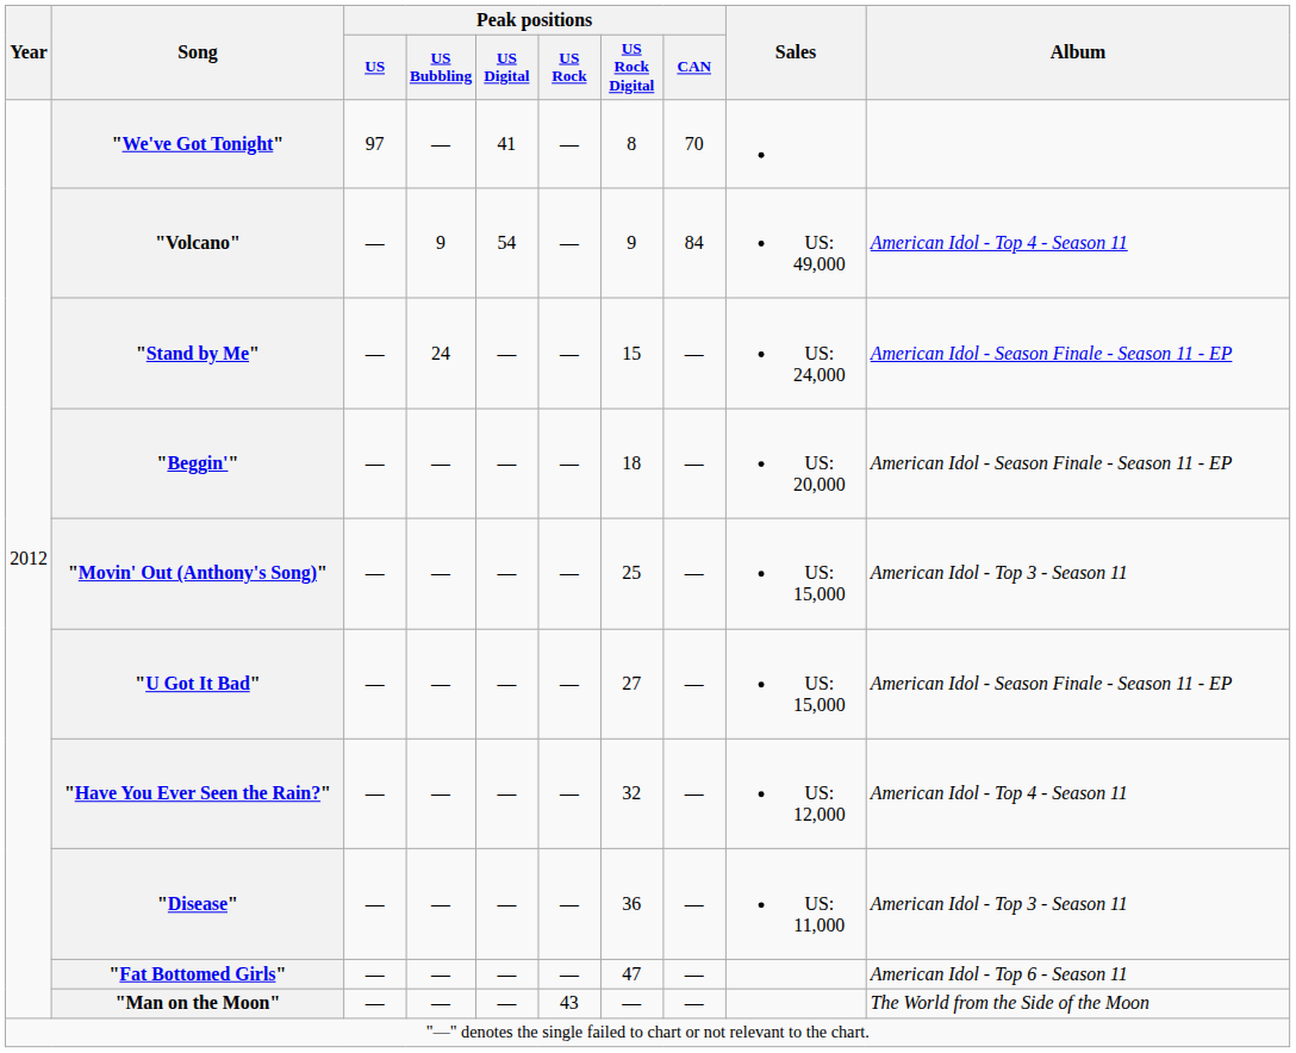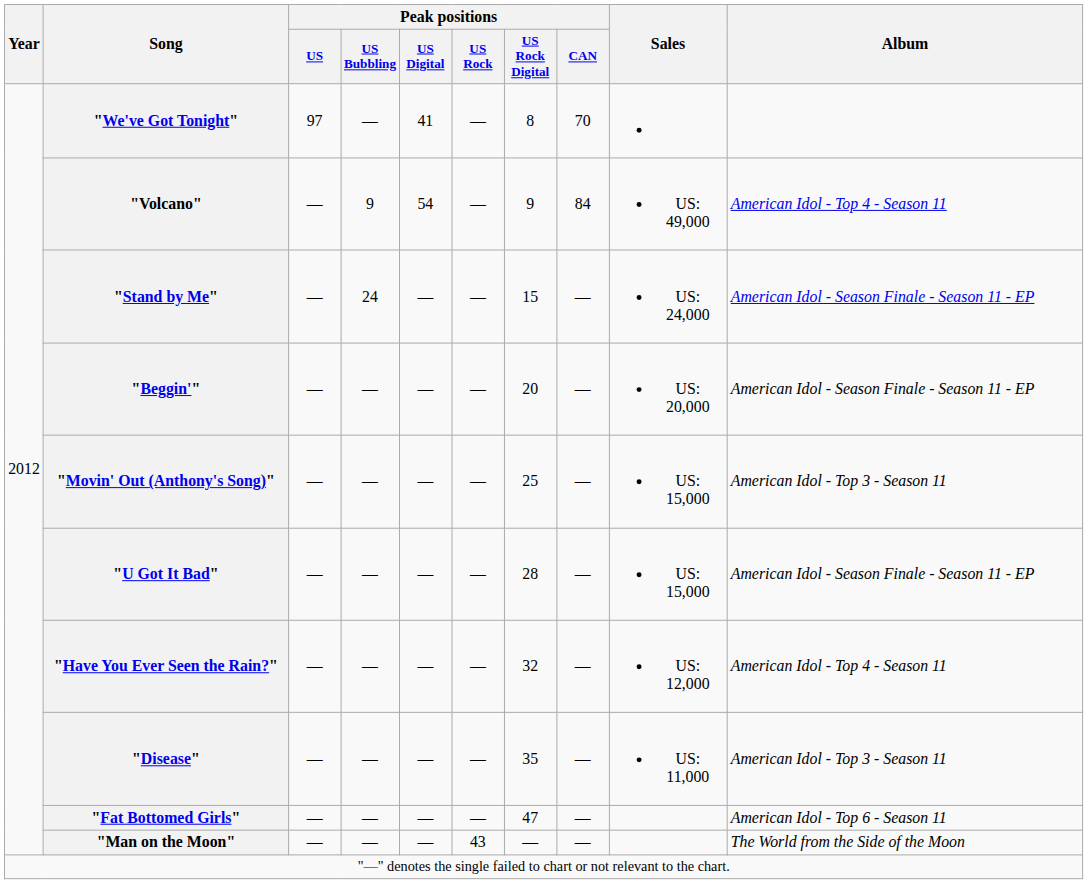"Beggin'" | Peak positions / US Rock Digital: 18 -> 20
"U Got It Bad" | Peak positions / US Rock Digital: 27 -> 28
"Disease" | Peak positions / US Rock Digital: 36 -> 35
